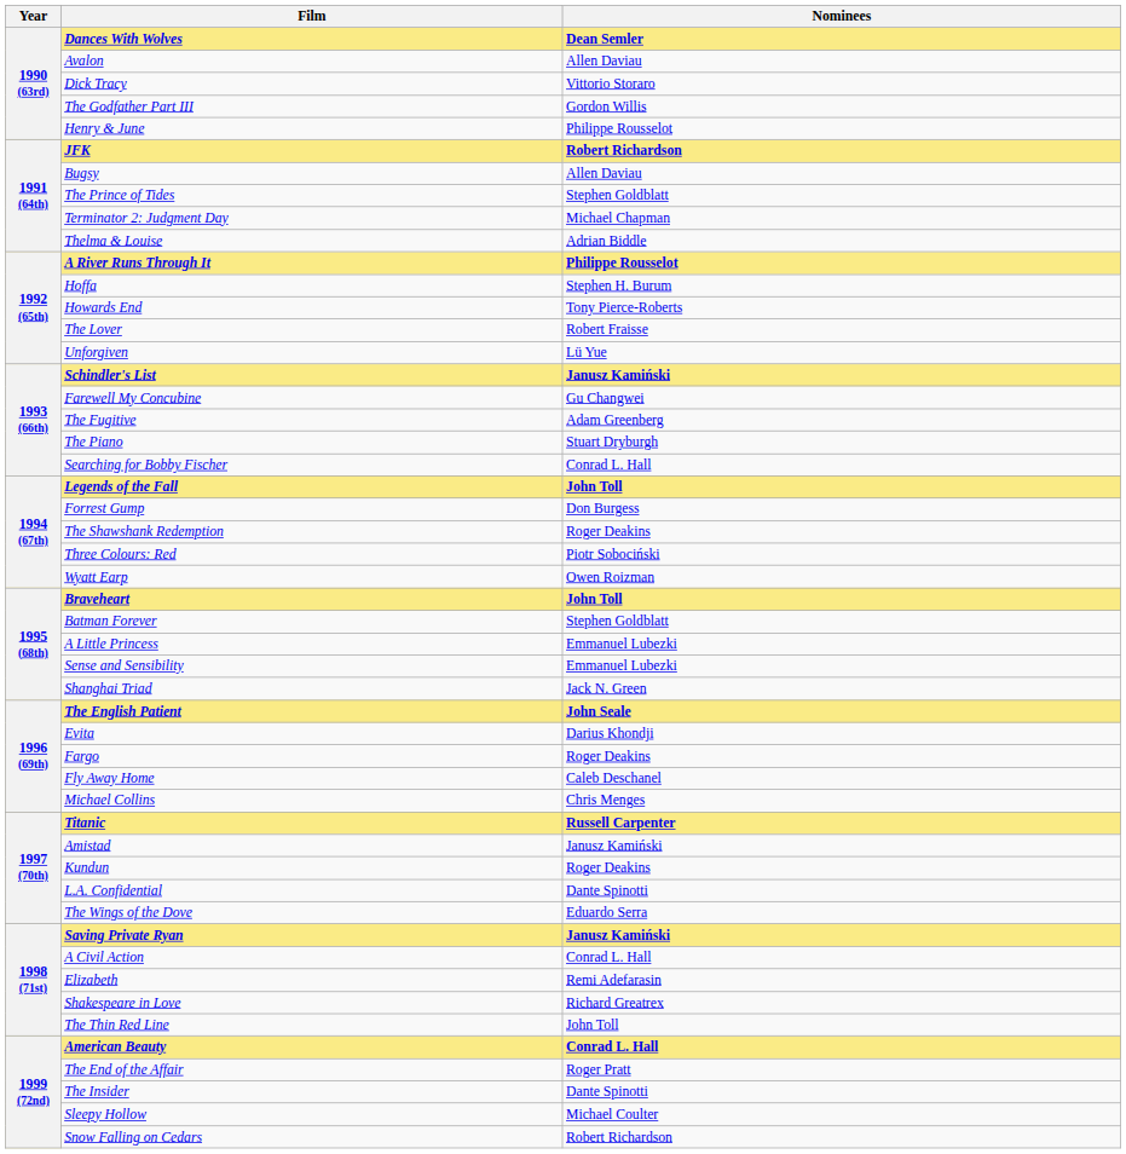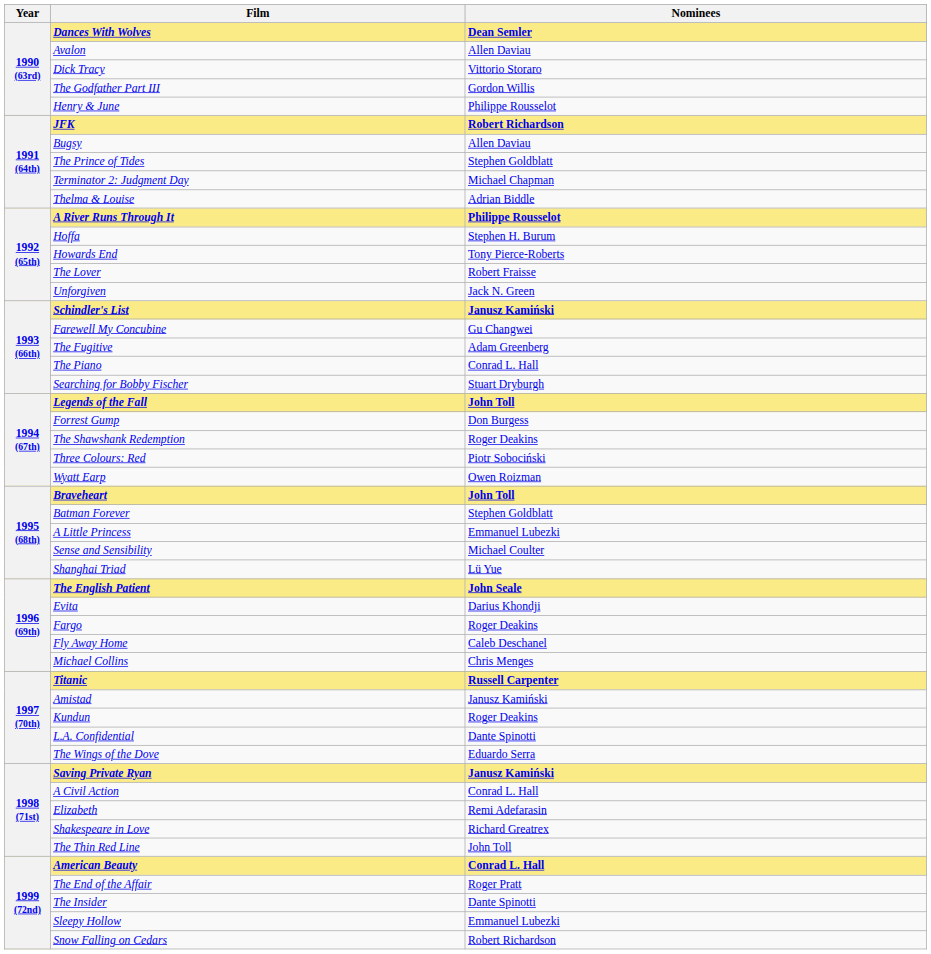Unforgiven | Nominees: Lü Yue -> Jack N. Green
The Piano | Nominees: Stuart Dryburgh -> Conrad L. Hall
Searching for Bobby Fischer | Nominees: Conrad L. Hall -> Stuart Dryburgh
Sense and Sensibility | Nominees: Emmanuel Lubezki -> Michael Coulter
Shanghai Triad | Nominees: Jack N. Green -> Lü Yue
Sleepy Hollow | Nominees: Michael Coulter -> Emmanuel Lubezki
